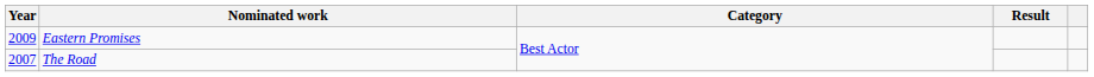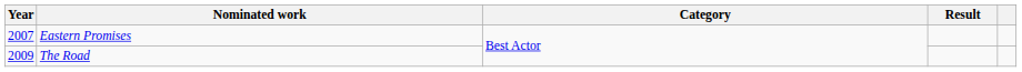Eastern Promises | Year: 2009 -> 2007
The Road | Year: 2007 -> 2009
